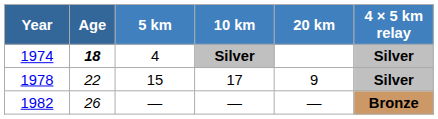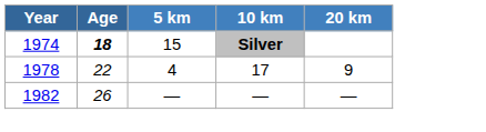- column: 4 × 5 km relay | Silver | Silver | Bronze
1974 | 5 km: 4 -> 15
1978 | 5 km: 15 -> 4
